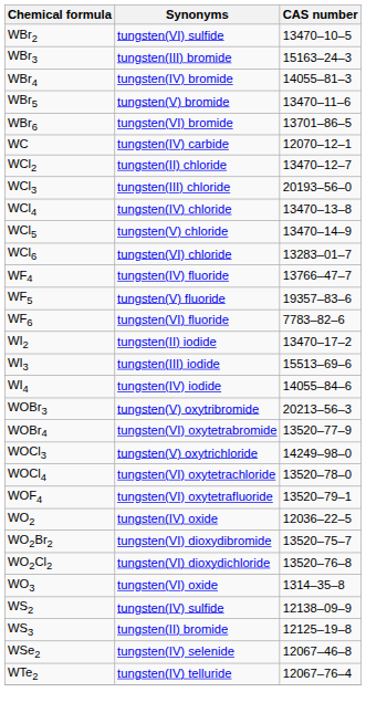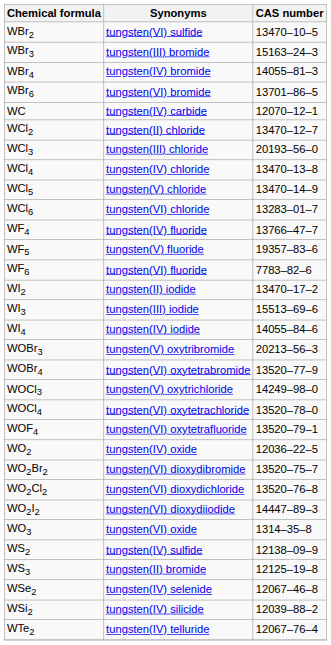- row: WBr5 | tungsten(V) bromide | 13470–11–6
+ row: WO2I2 | tungsten(VI) dioxydiiodide | 14447–89–3
+ row: WSi2 | tungsten(IV) silicide | 12039–88–2
